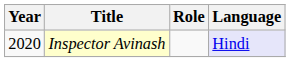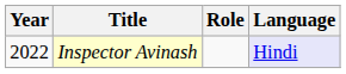Inspector Avinash | Year: 2020 -> 2022
